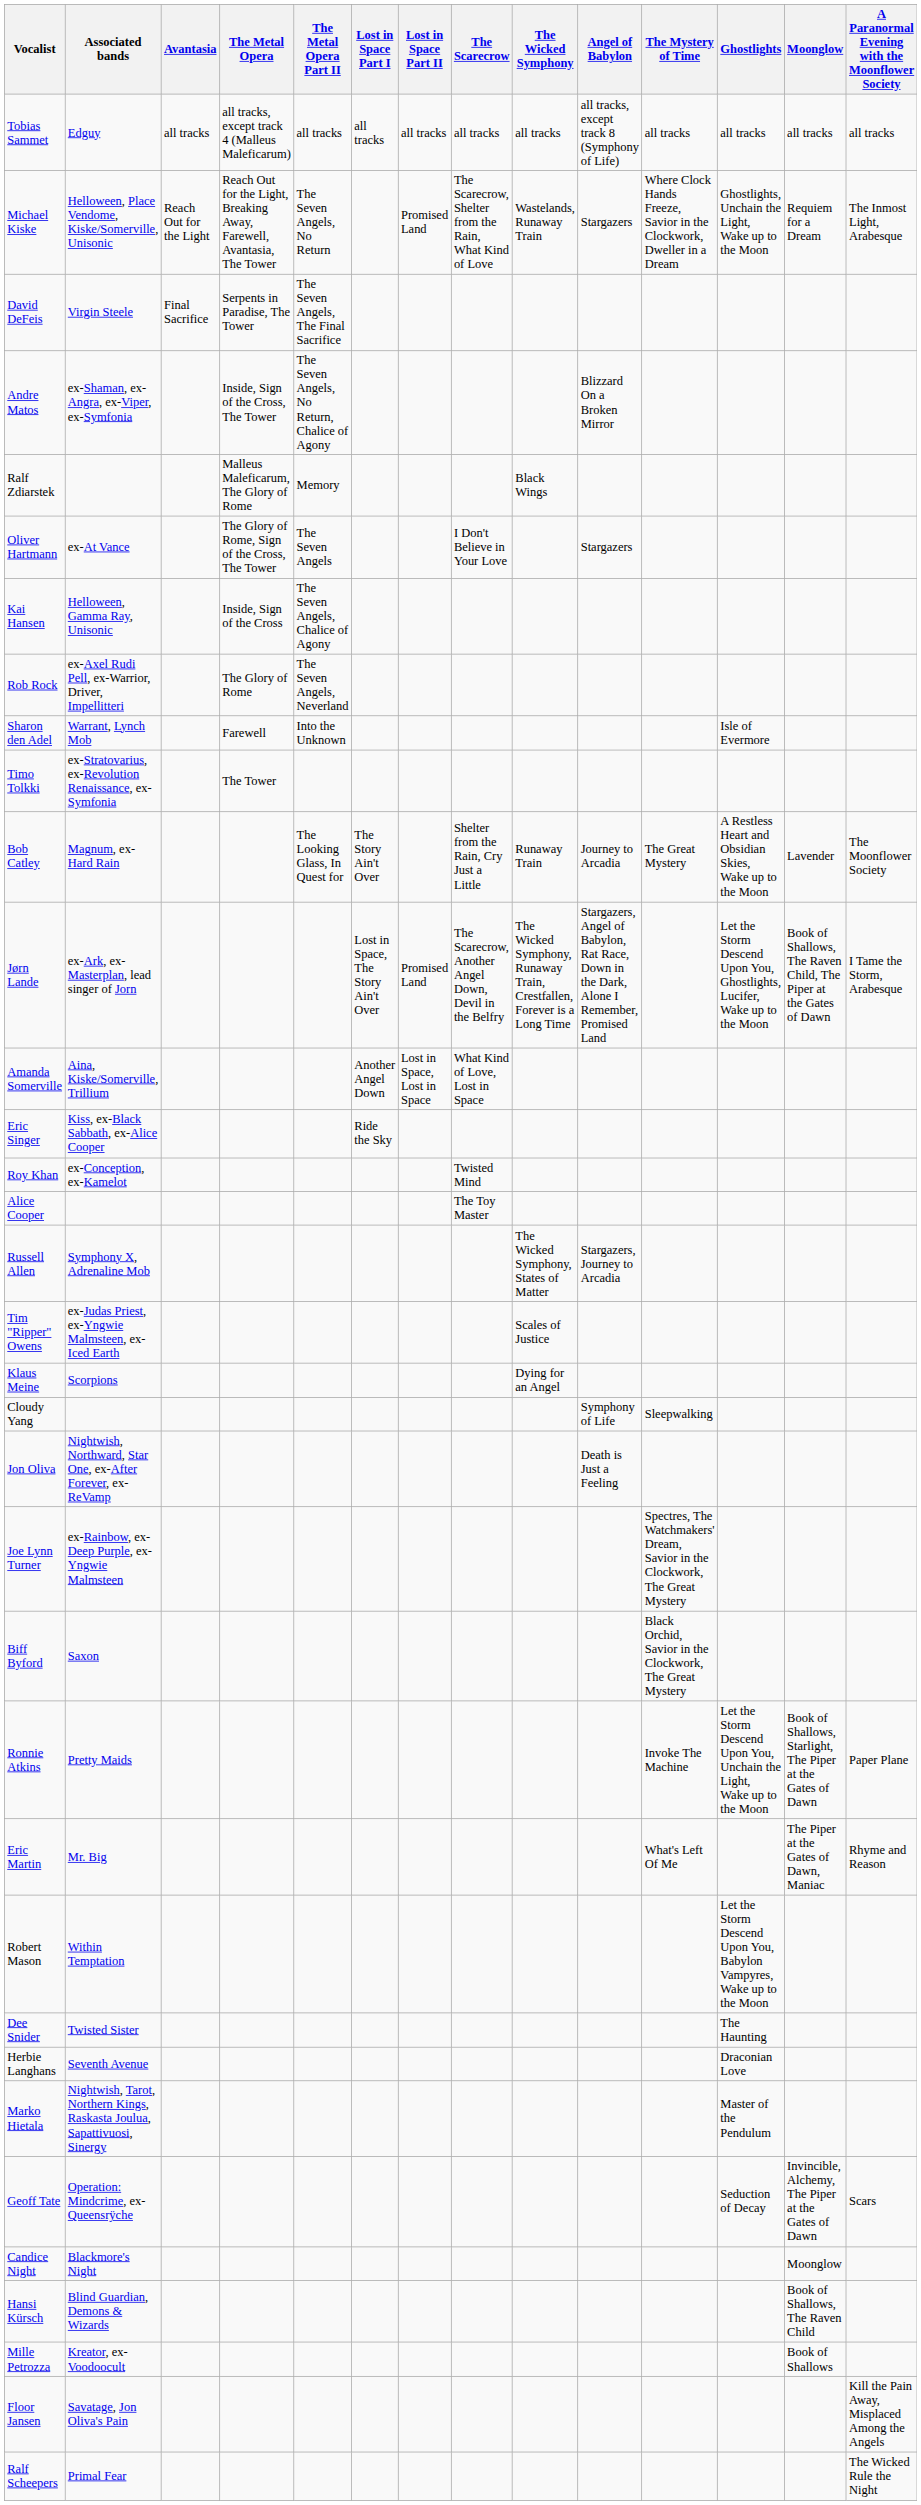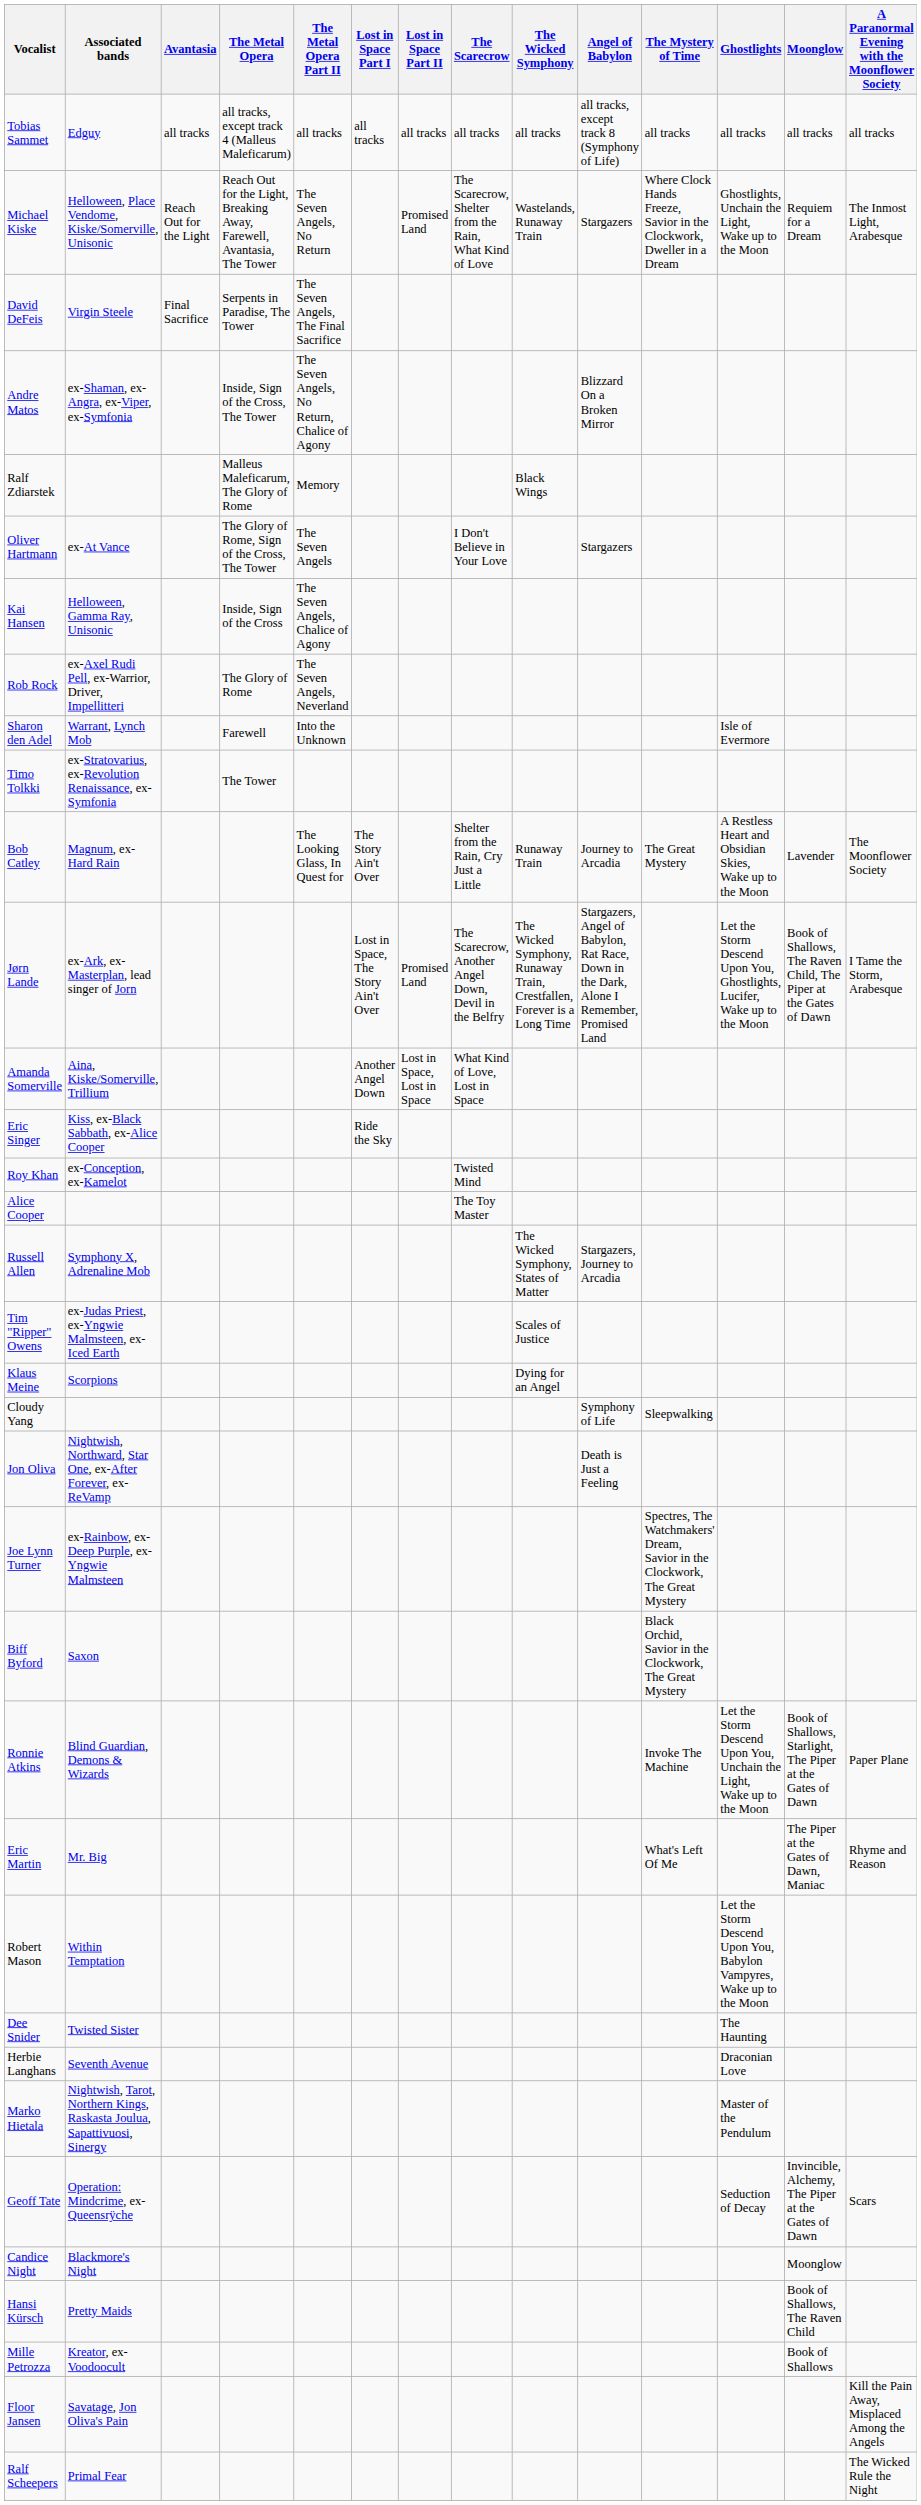Ronnie Atkins | Associated bands: Pretty Maids -> Blind Guardian, Demons & Wizards
Hansi Kürsch | Associated bands: Blind Guardian, Demons & Wizards -> Pretty Maids
